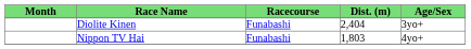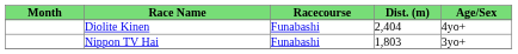Diolite Kinen | Age/Sex: 3yo+ -> 4yo+
Nippon TV Hai | Age/Sex: 4yo+ -> 3yo+
